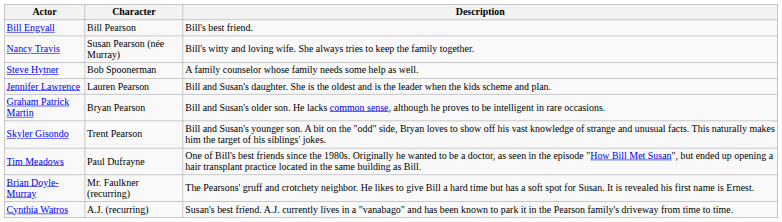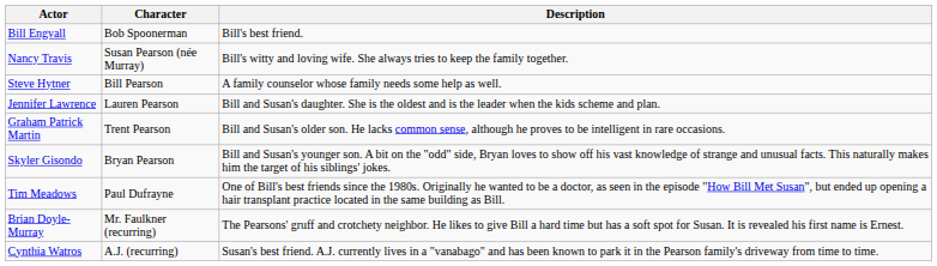Bill Engvall | Character: Bill Pearson -> Bob Spoonerman
Steve Hytner | Character: Bob Spoonerman -> Bill Pearson
Graham Patrick Martin | Character: Bryan Pearson -> Trent Pearson
Skyler Gisondo | Character: Trent Pearson -> Bryan Pearson
